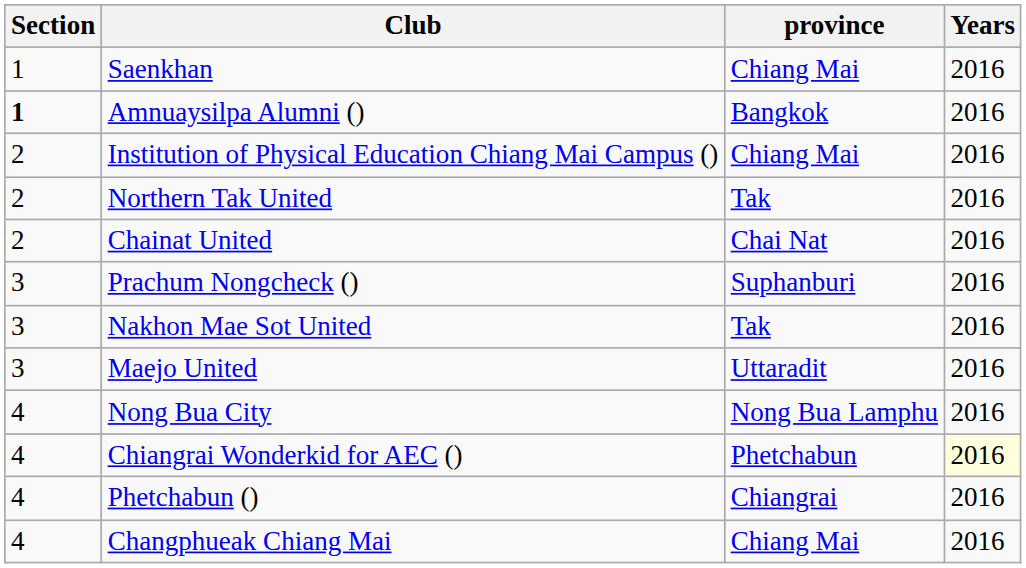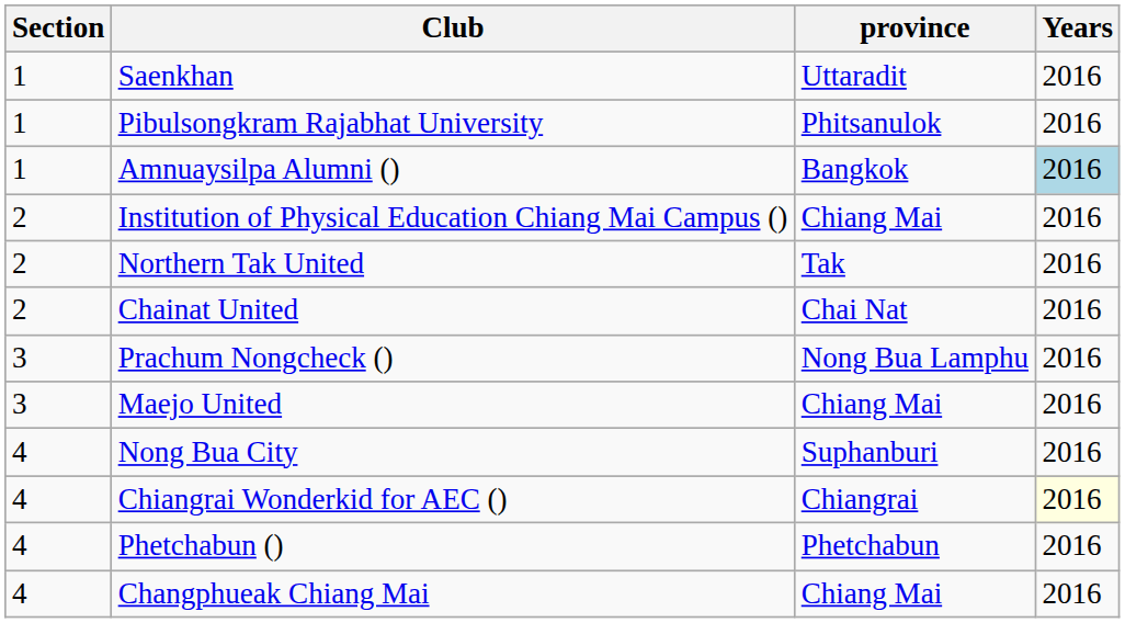Saenkhan | province: Chiang Mai -> Uttaradit
+ row: 1 | Pibulsongkram Rajabhat University | Phitsanulok | 2016
Amnuaysilpa Alumni () | Section: bold -> normal
Amnuaysilpa Alumni () | Years: no background -> lightblue background
Prachum Nongcheck () | province: Suphanburi -> Nong Bua Lamphu
- row: 3 | Nakhon Mae Sot United | Tak | 2016
Maejo United | province: Uttaradit -> Chiang Mai
Nong Bua City | province: Nong Bua Lamphu -> Suphanburi
Chiangrai Wonderkid for AEC () | province: Phetchabun -> Chiangrai
Phetchabun () | province: Chiangrai -> Phetchabun
